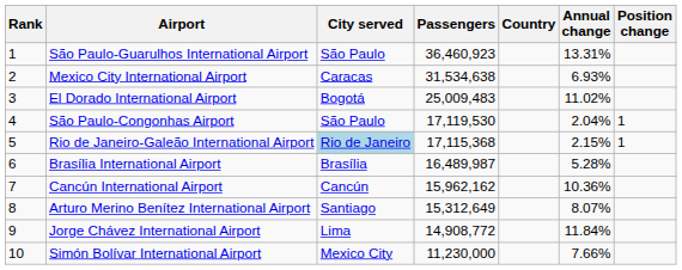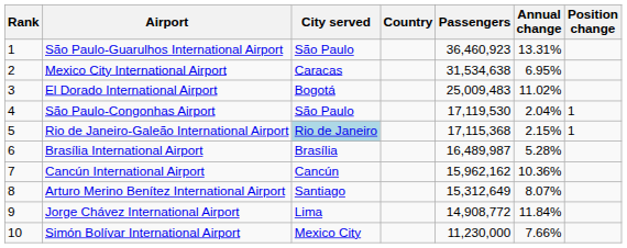columns swapped: Country <-> Passengers
Mexico City International Airport | Annual change: 6.93% -> 6.95%
